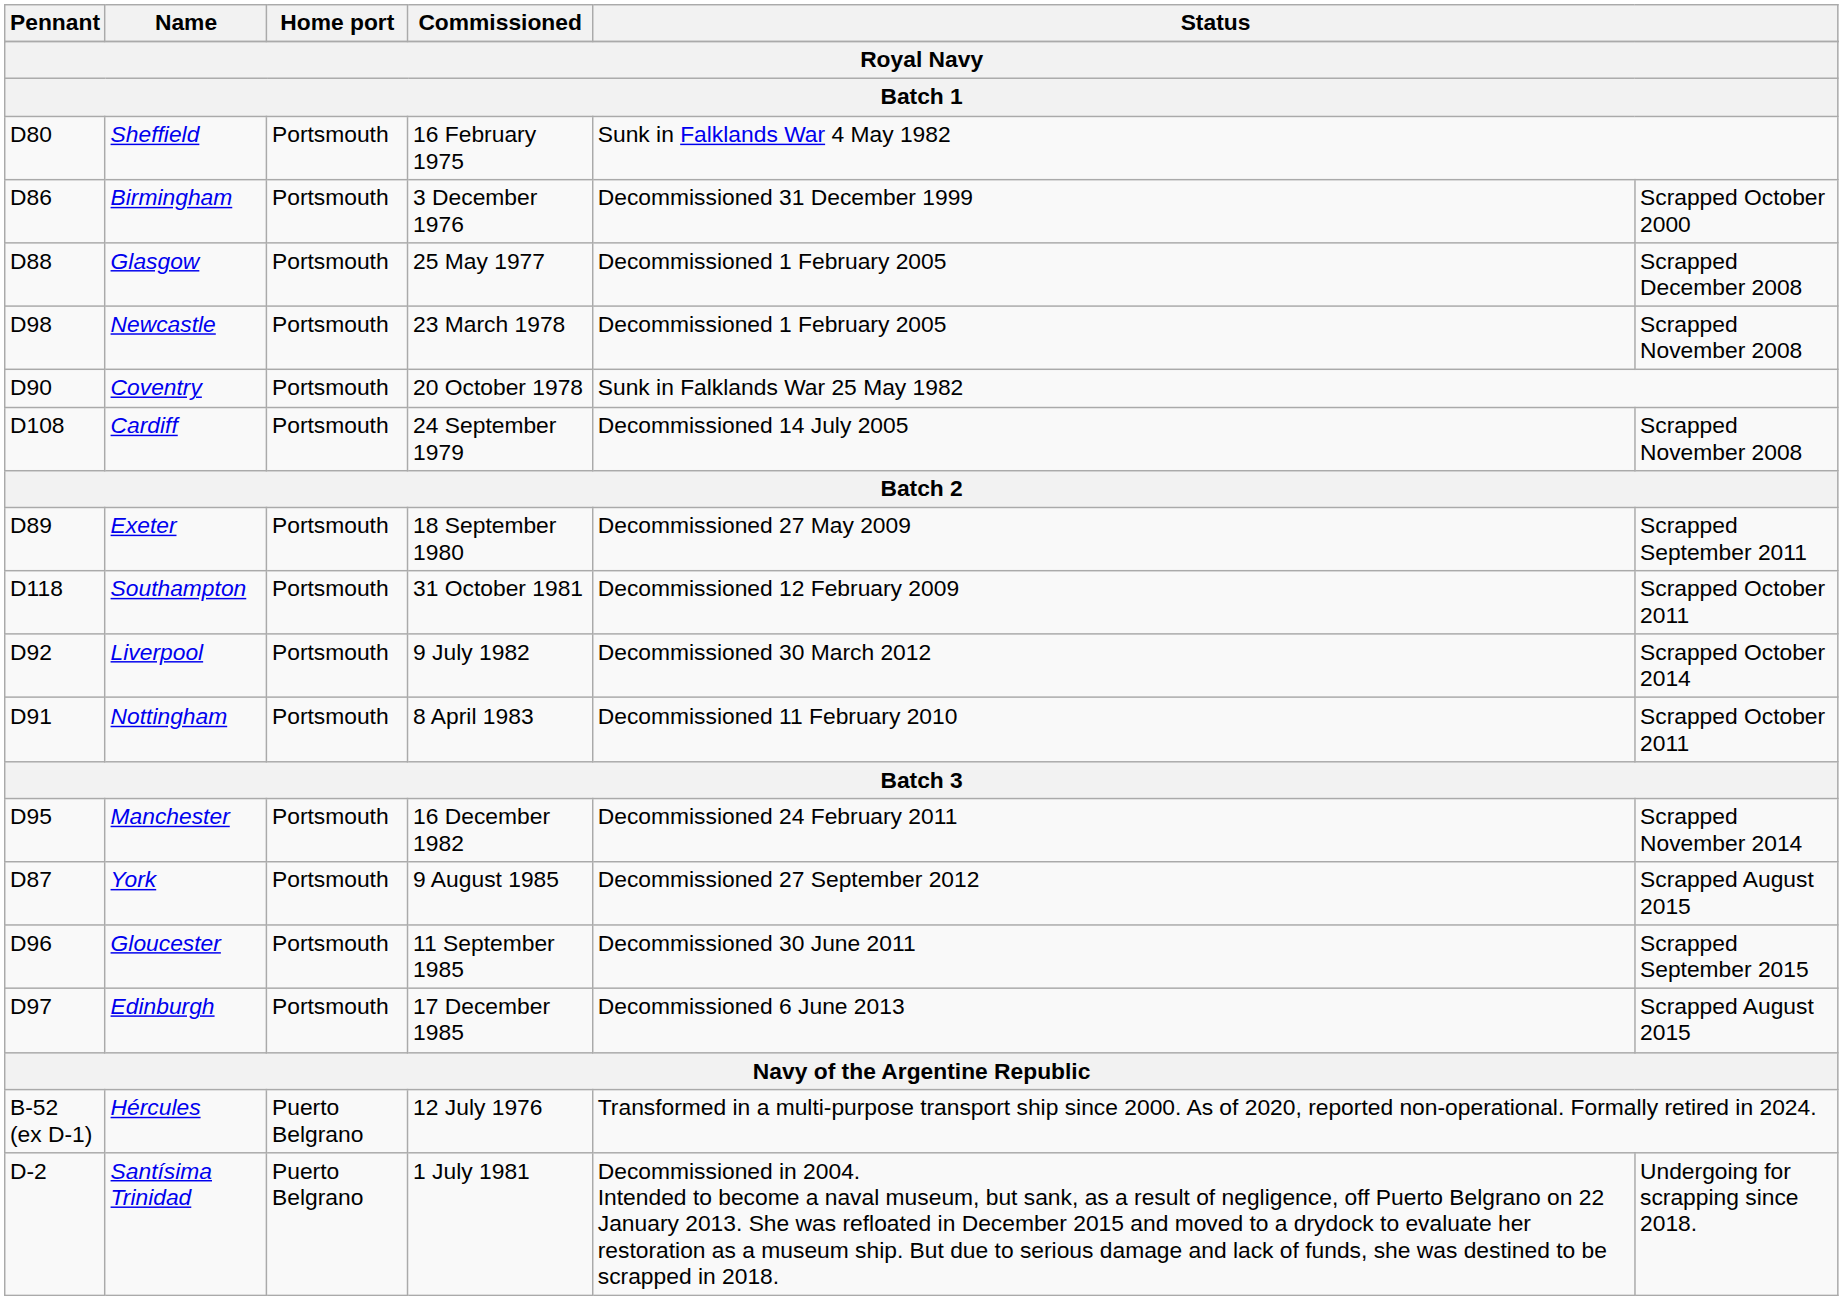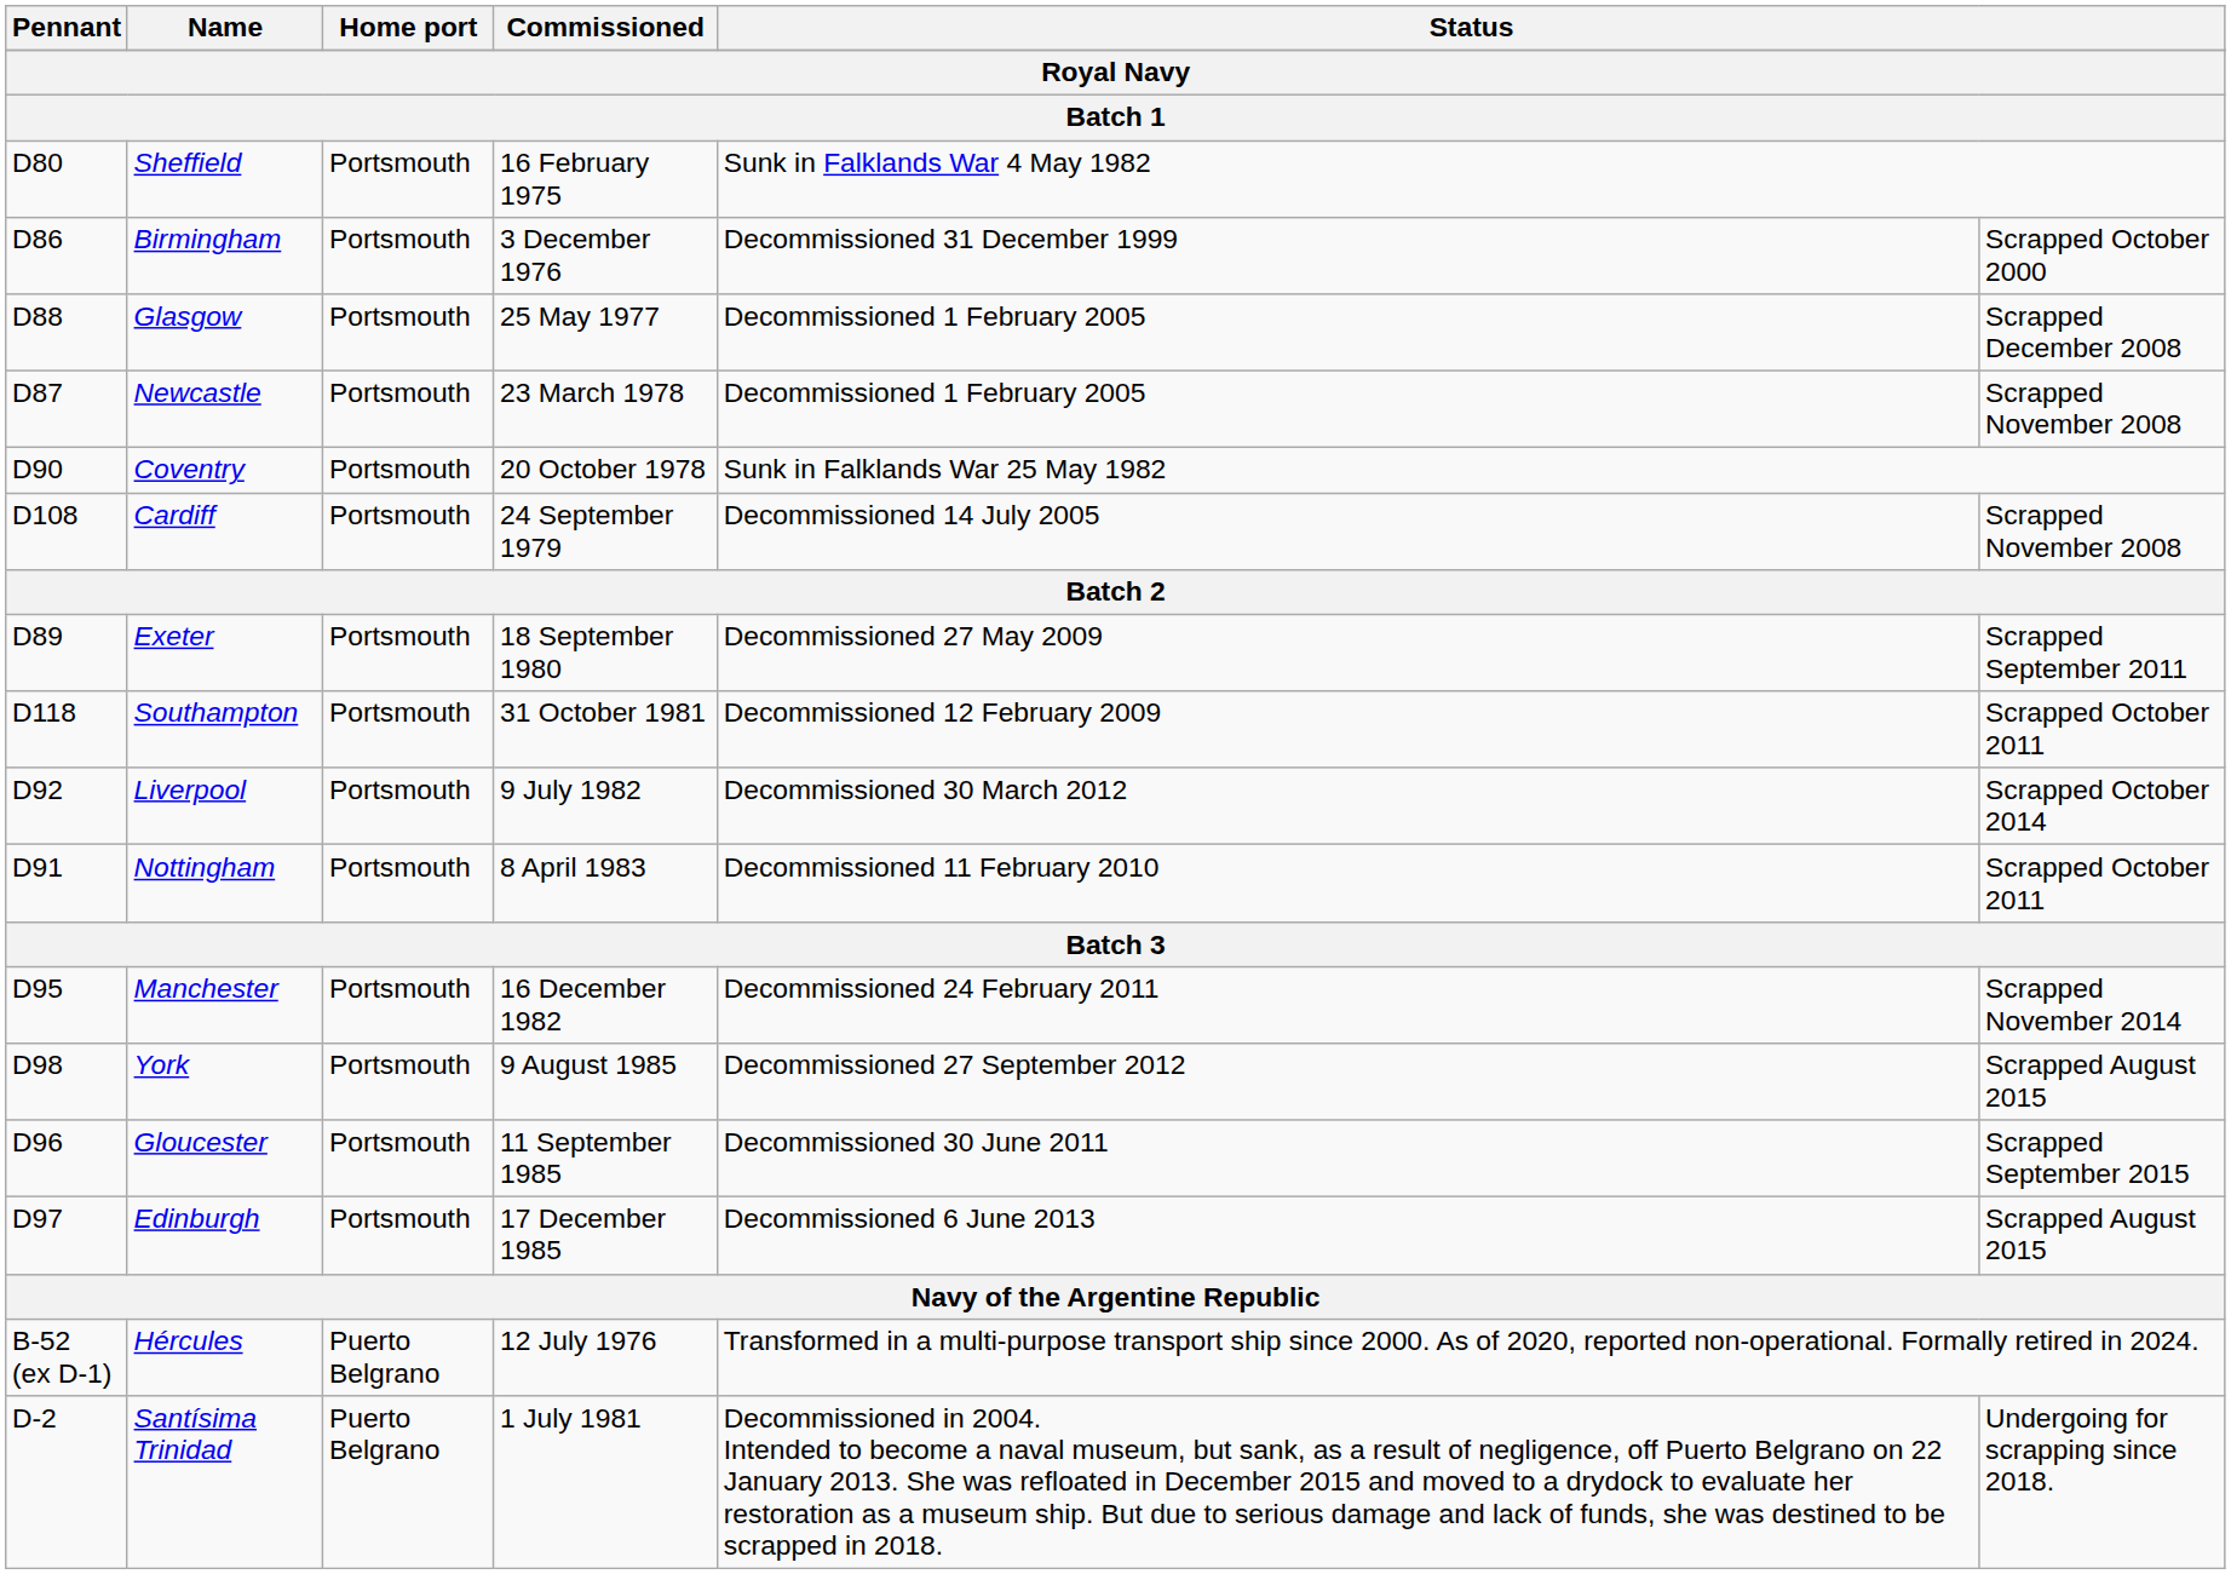Newcastle | Pennant: D98 -> D87
York | Pennant: D87 -> D98
